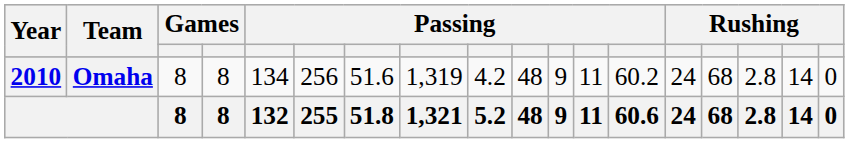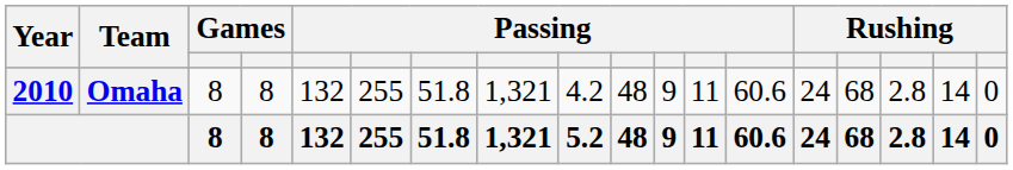Omaha | column 5: 134 -> 132
Omaha | column 6: 256 -> 255
Omaha | column 7: 51.6 -> 51.8
Omaha | column 8: 1,319 -> 1,321
Omaha | column 13: 60.2 -> 60.6
